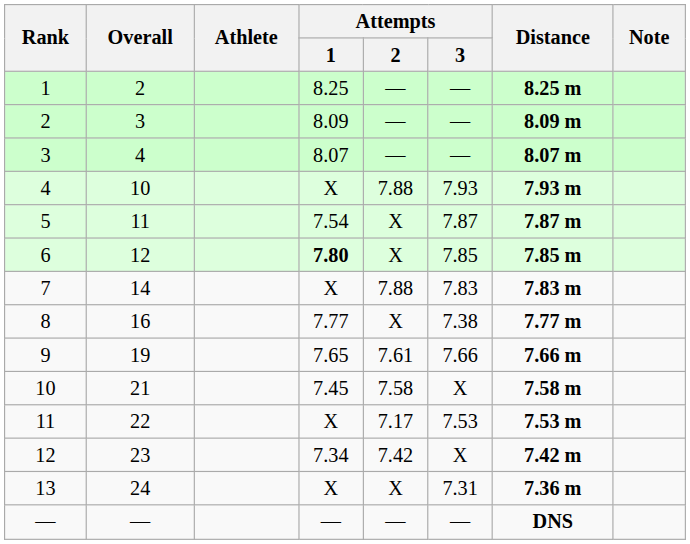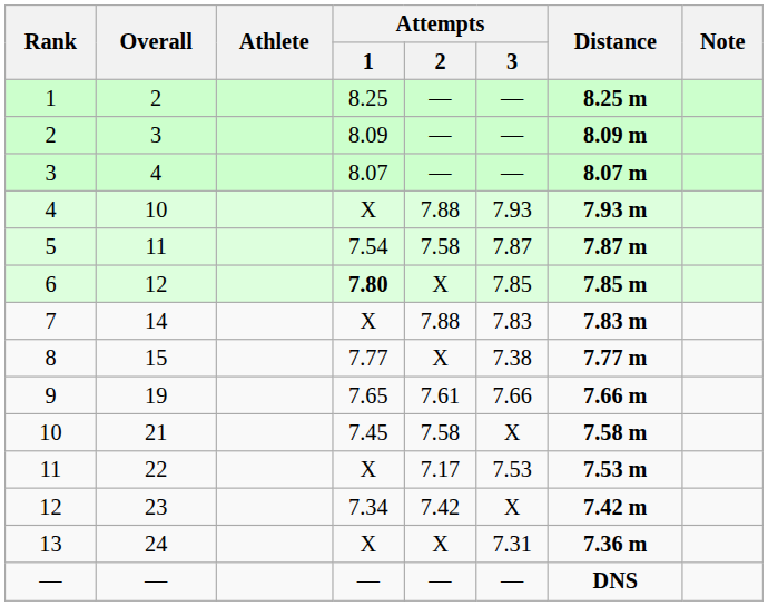5 | Attempts / 2: X -> 7.58
8 | Overall: 16 -> 15
